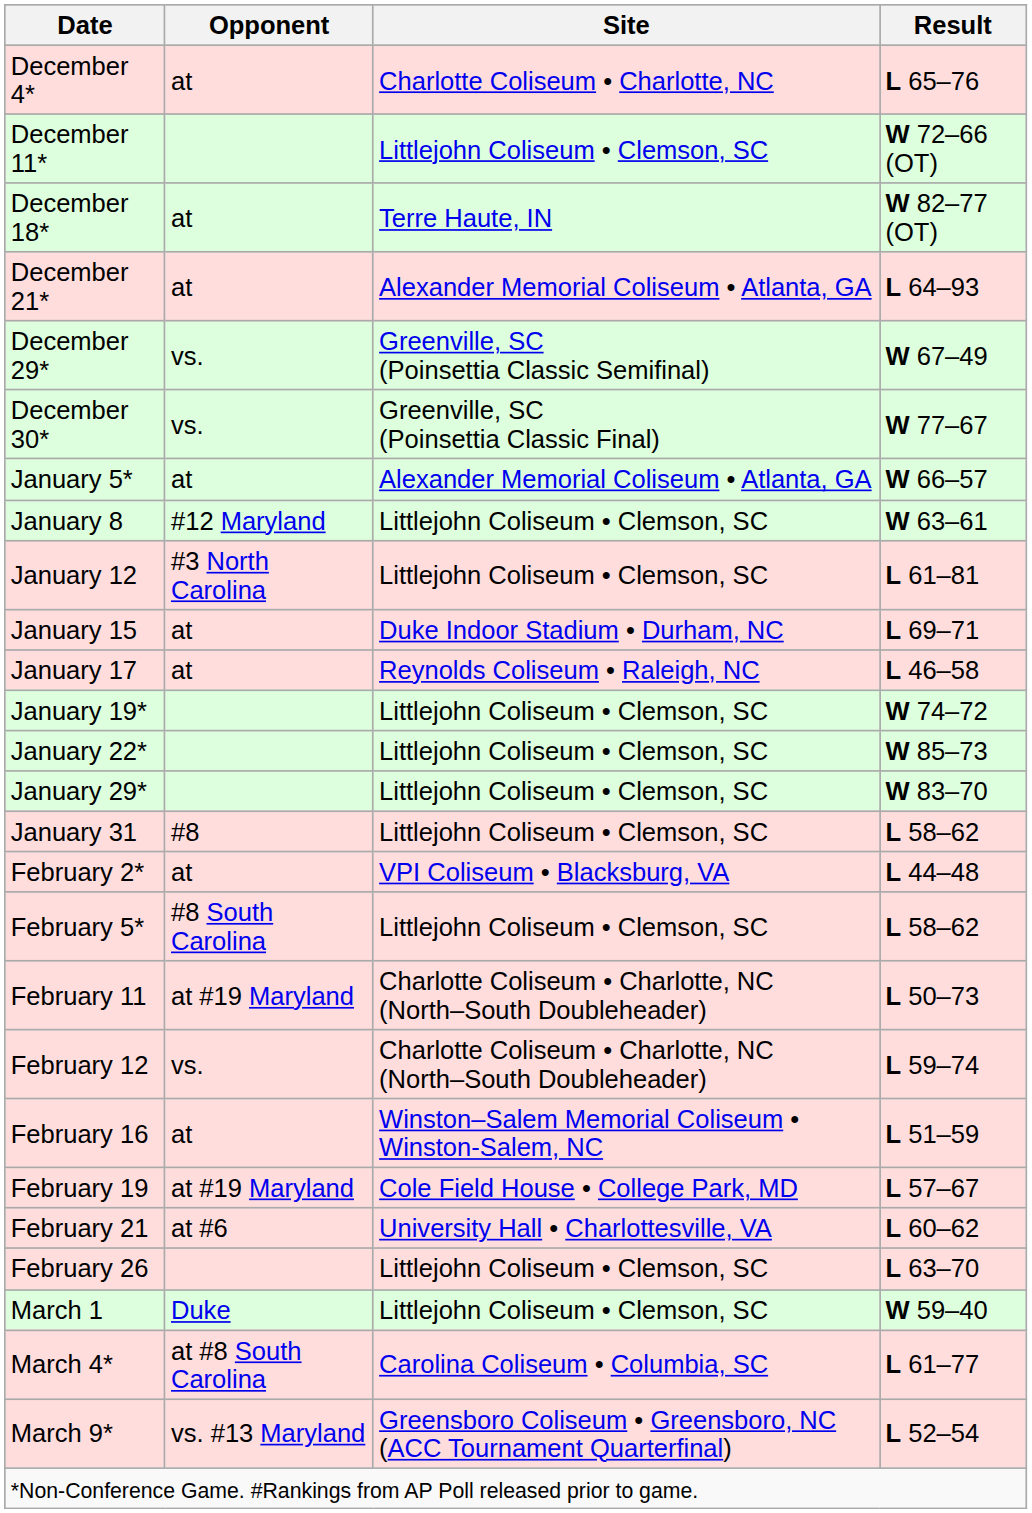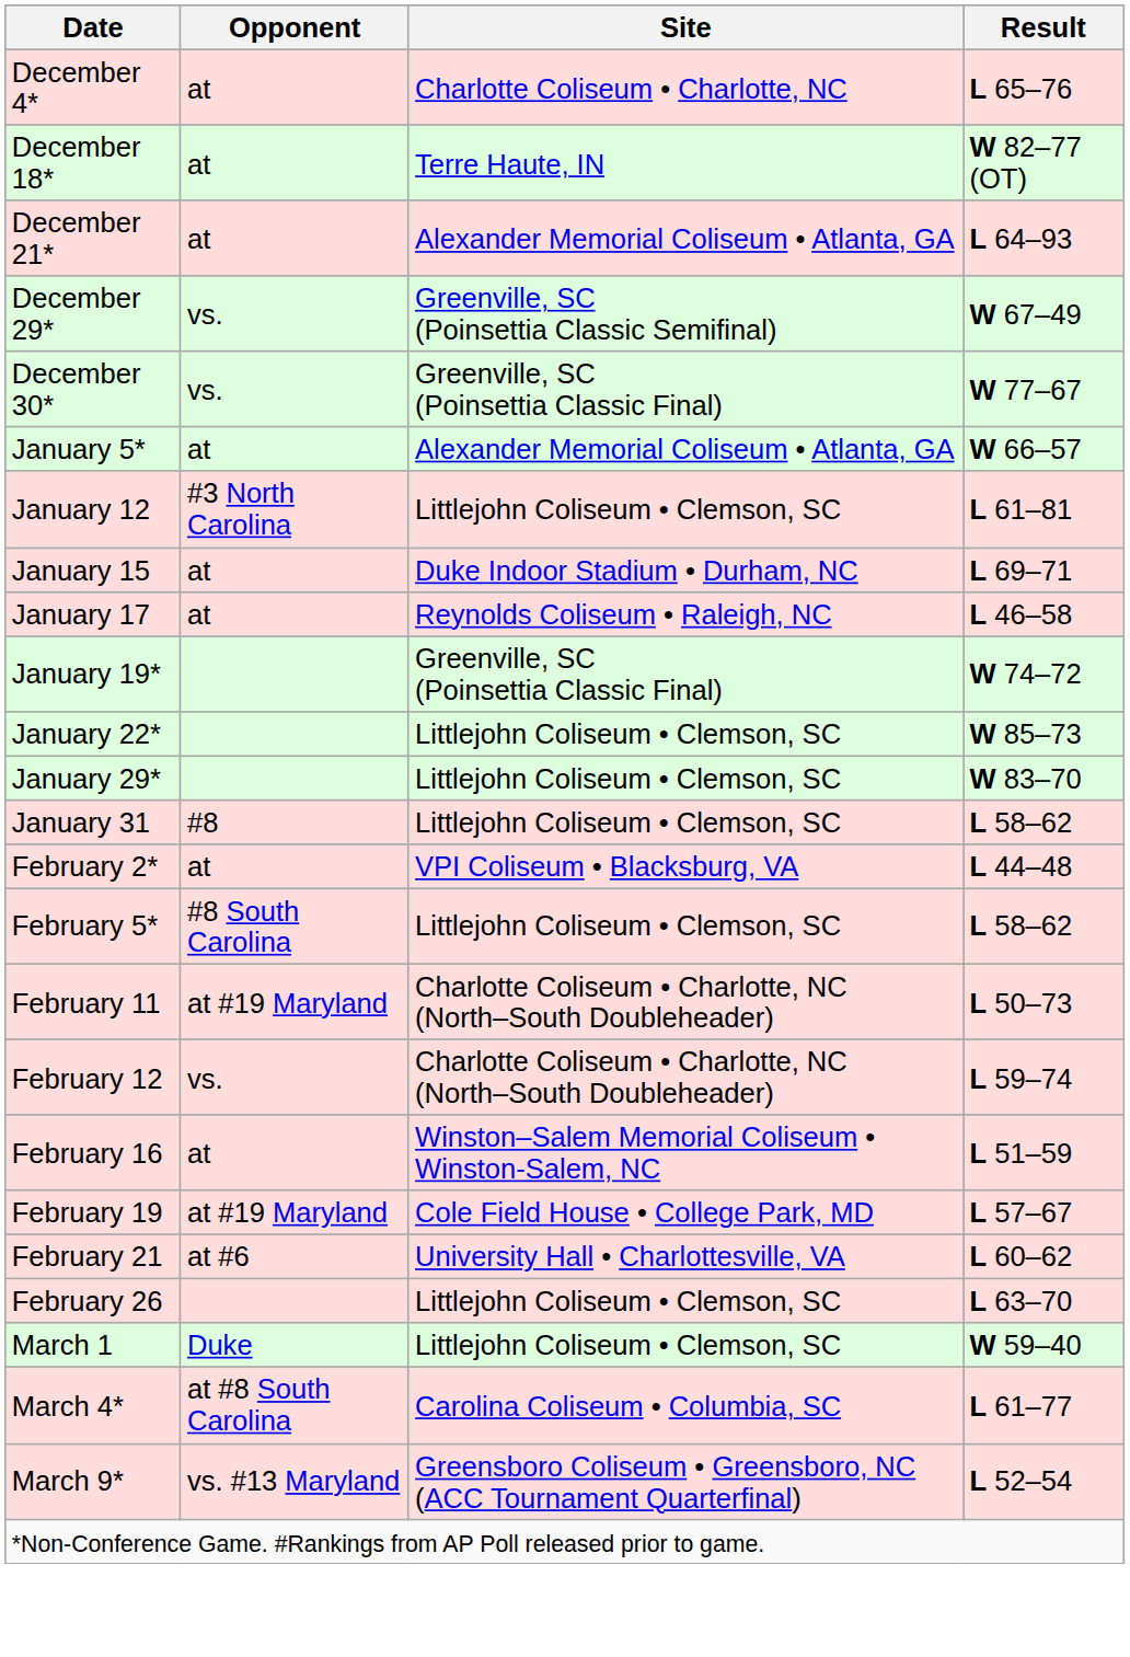- row: December 11* | Littlejohn Coliseum • Clemson, SC | W 72–66 (OT)
- row: January 8 | #12 Maryland | Littlejohn Coliseum • Clemson, SC | W 63–61
January 19* | Site: Littlejohn Coliseum • Clemson, SC -> Greenville, SC (Poinsettia Classic Final)
